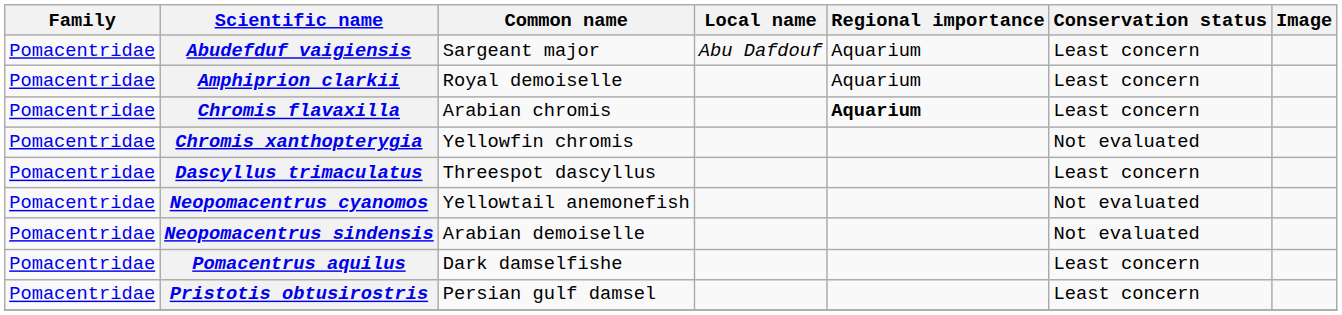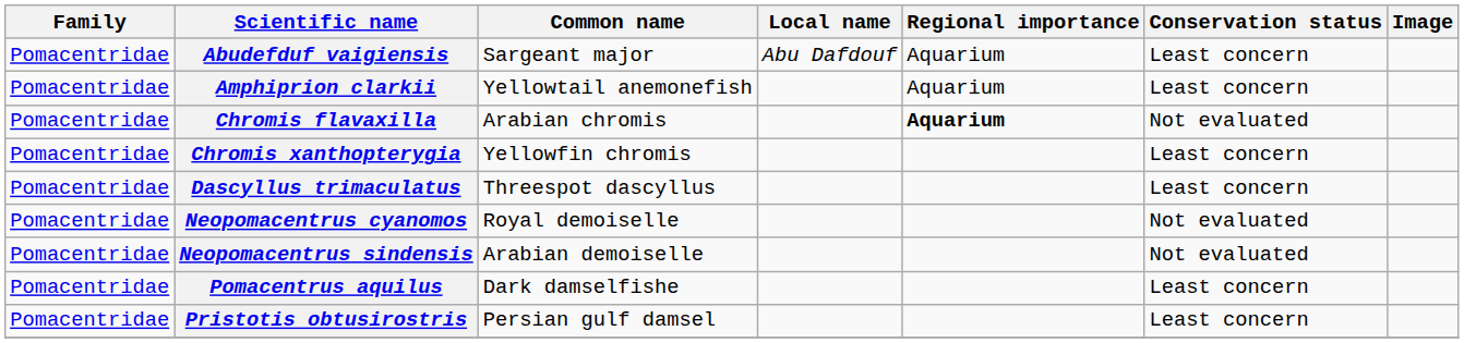Amphiprion clarkii | Common name: Royal demoiselle -> Yellowtail anemonefish
Chromis flavaxilla | Conservation status: Least concern -> Not evaluated
Chromis xanthopterygia | Conservation status: Not evaluated -> Least concern
Neopomacentrus cyanomos | Common name: Yellowtail anemonefish -> Royal demoiselle
